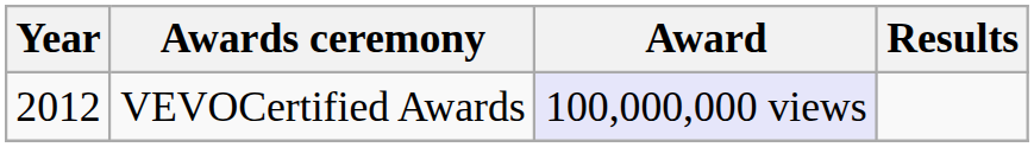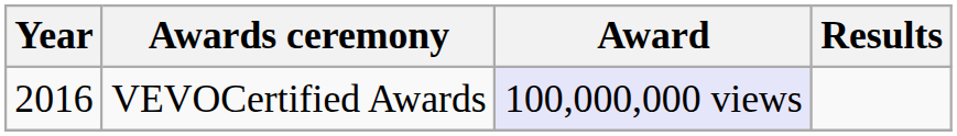VEVOCertified Awards | Year: 2012 -> 2016
